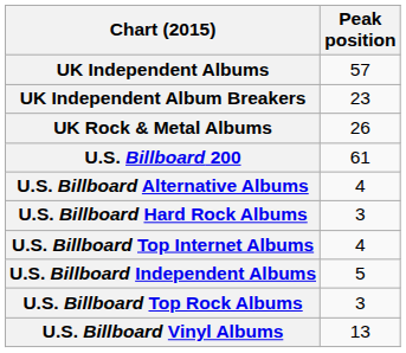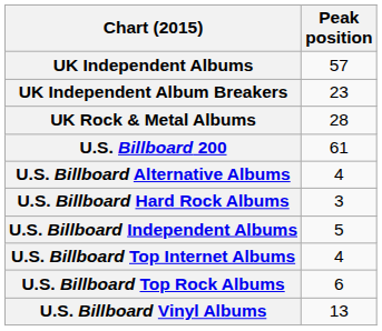UK Rock & Metal Albums | Peak position: 26 -> 28
rows swapped: U.S. Billboard Independent Albums <-> U.S. Billboard Top Internet Albums
U.S. Billboard Top Rock Albums | Peak position: 3 -> 6
